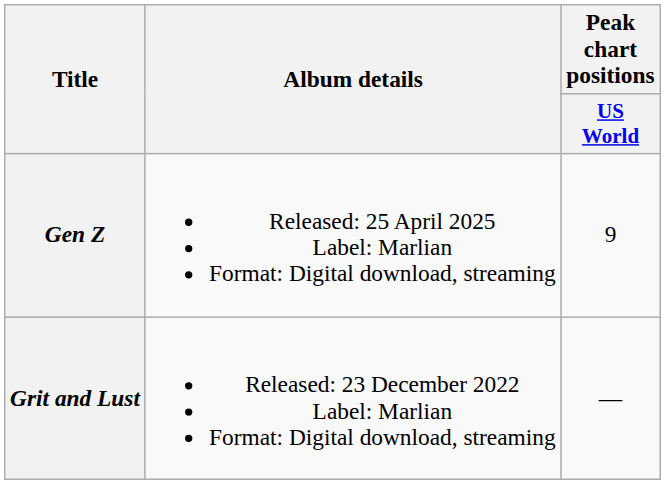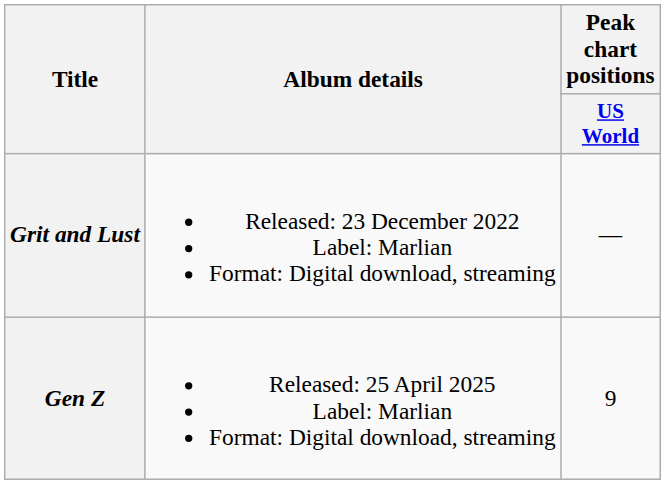rows swapped: Grit and Lust <-> Gen Z
